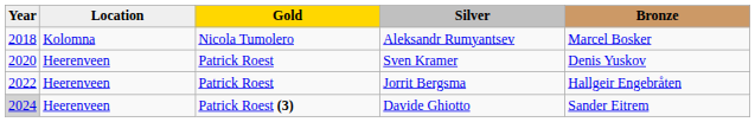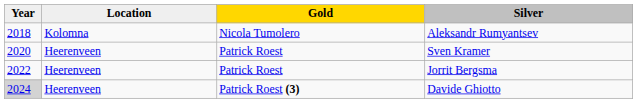- column: Bronze | Marcel Bosker | Denis Yuskov | Hallgeir Engebråten | Sander Eitrem
